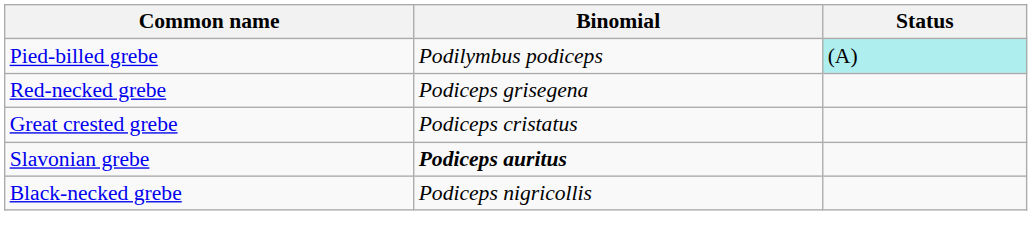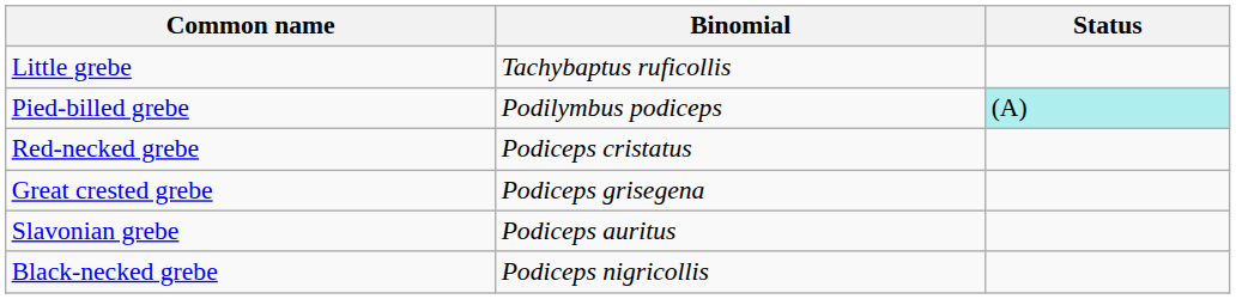+ row: Little grebe | Tachybaptus ruficollis
Red-necked grebe | Binomial: Podiceps grisegena -> Podiceps cristatus
Great crested grebe | Binomial: Podiceps cristatus -> Podiceps grisegena
Slavonian grebe | Binomial: bold -> normal
